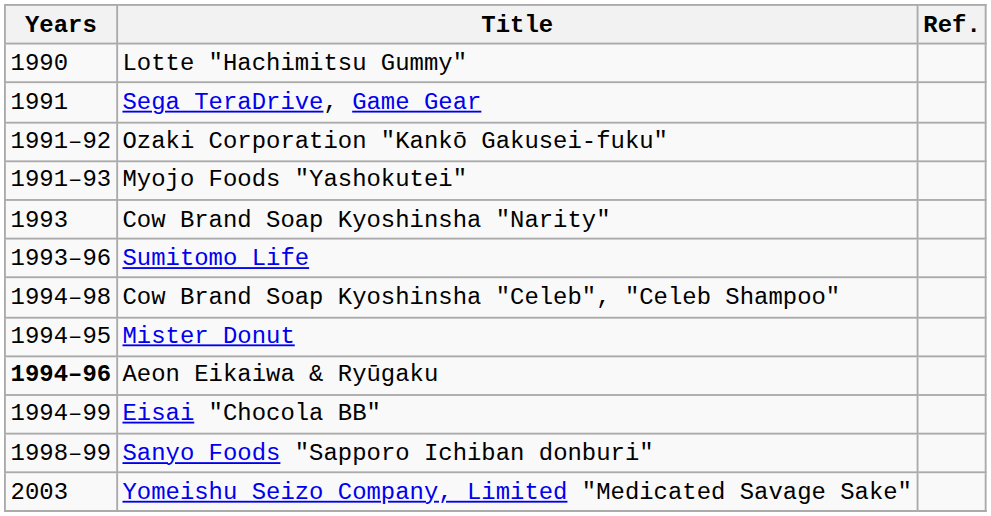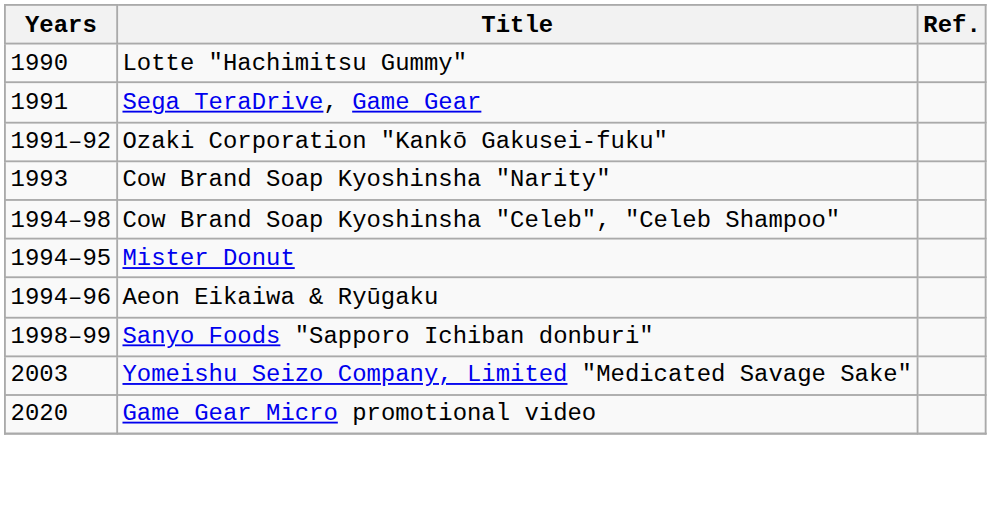- row: 1991–93 | Myojo Foods "Yashokutei"
- row: 1993–96 | Sumitomo Life
Aeon Eikaiwa & Ryūgaku | Years: bold -> normal
- row: 1994–99 | Eisai "Chocola BB"
+ row: 2020 | Game Gear Micro promotional video
